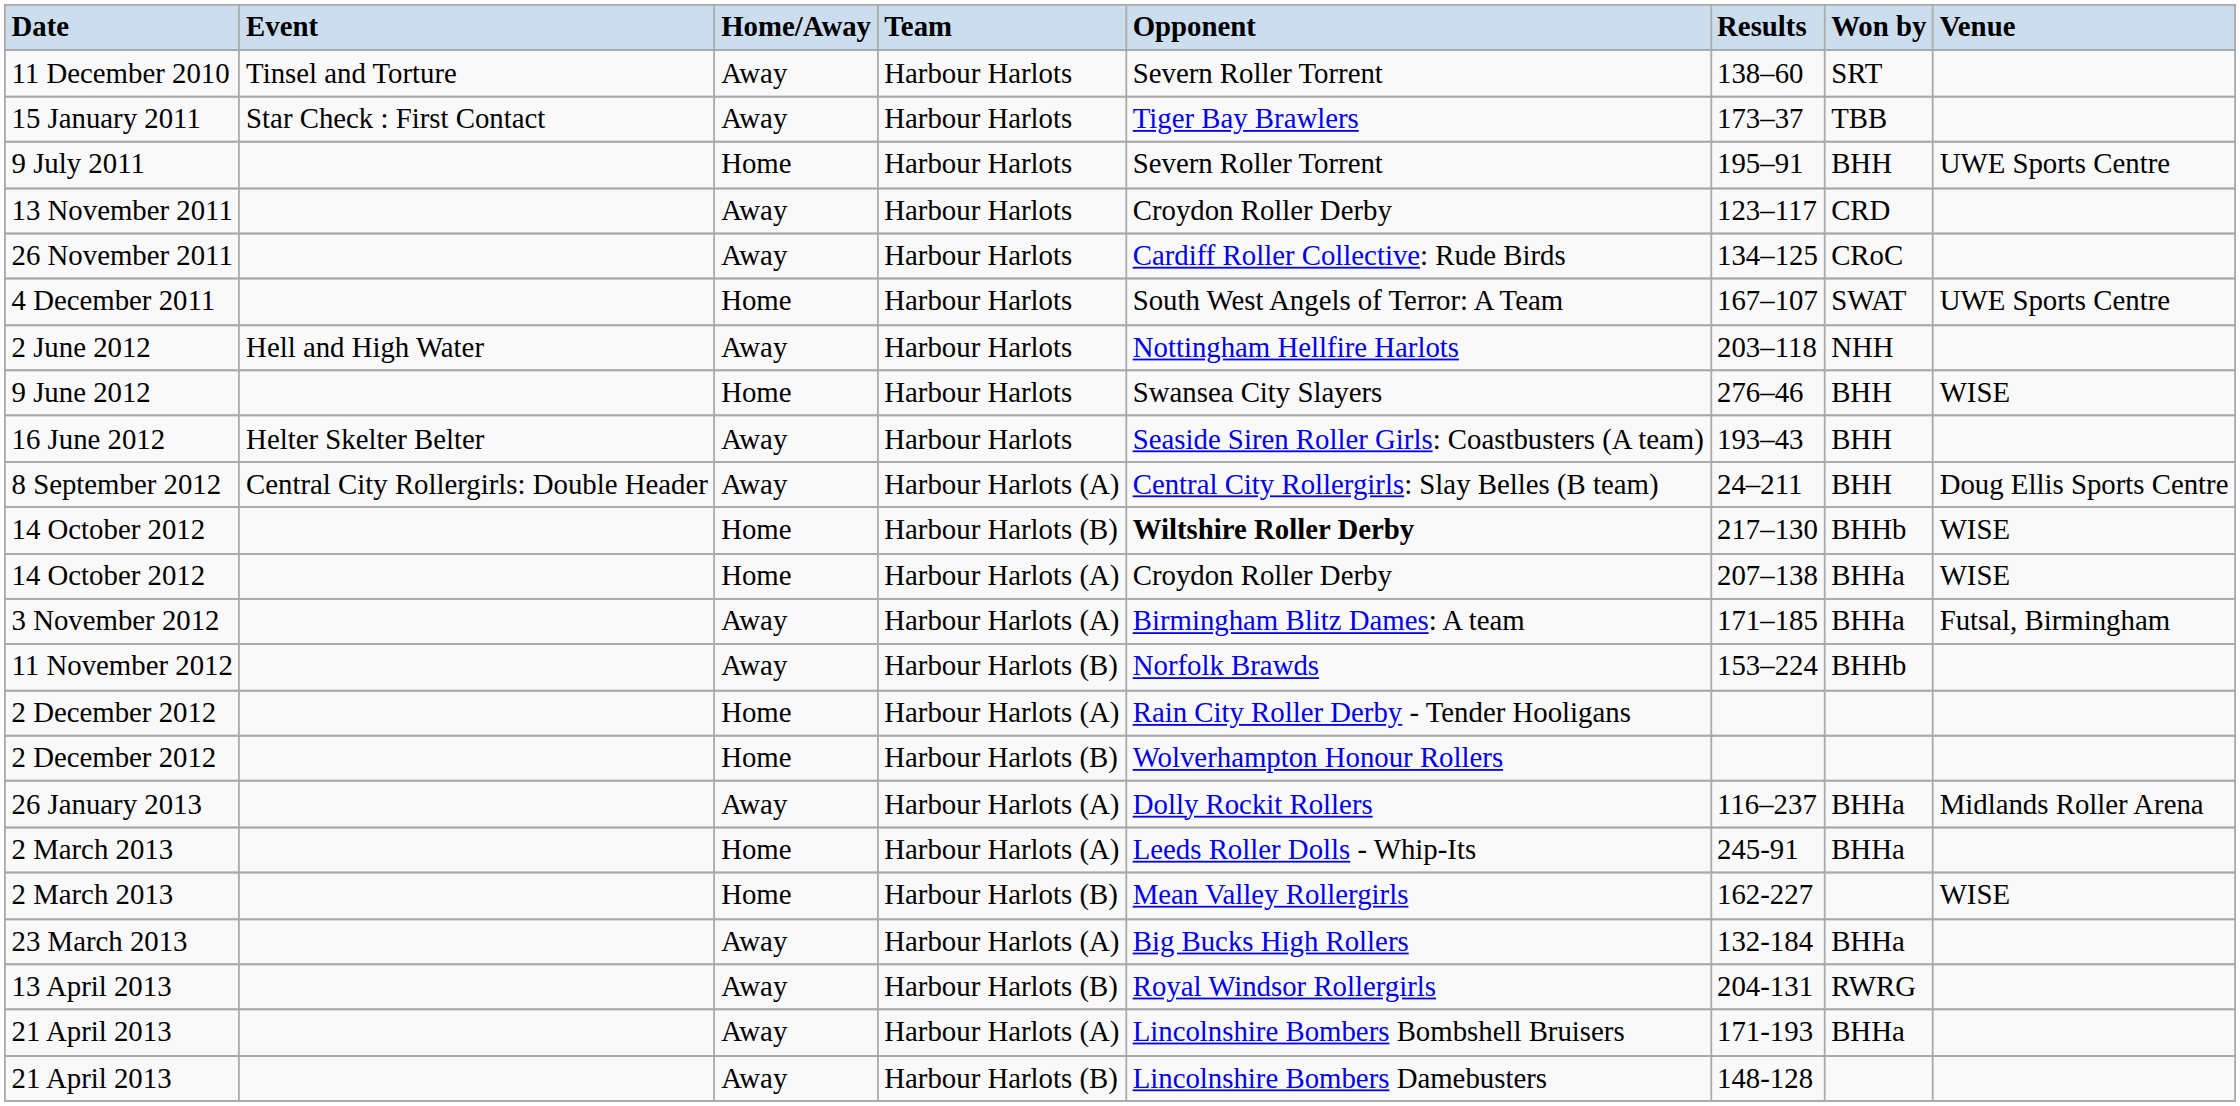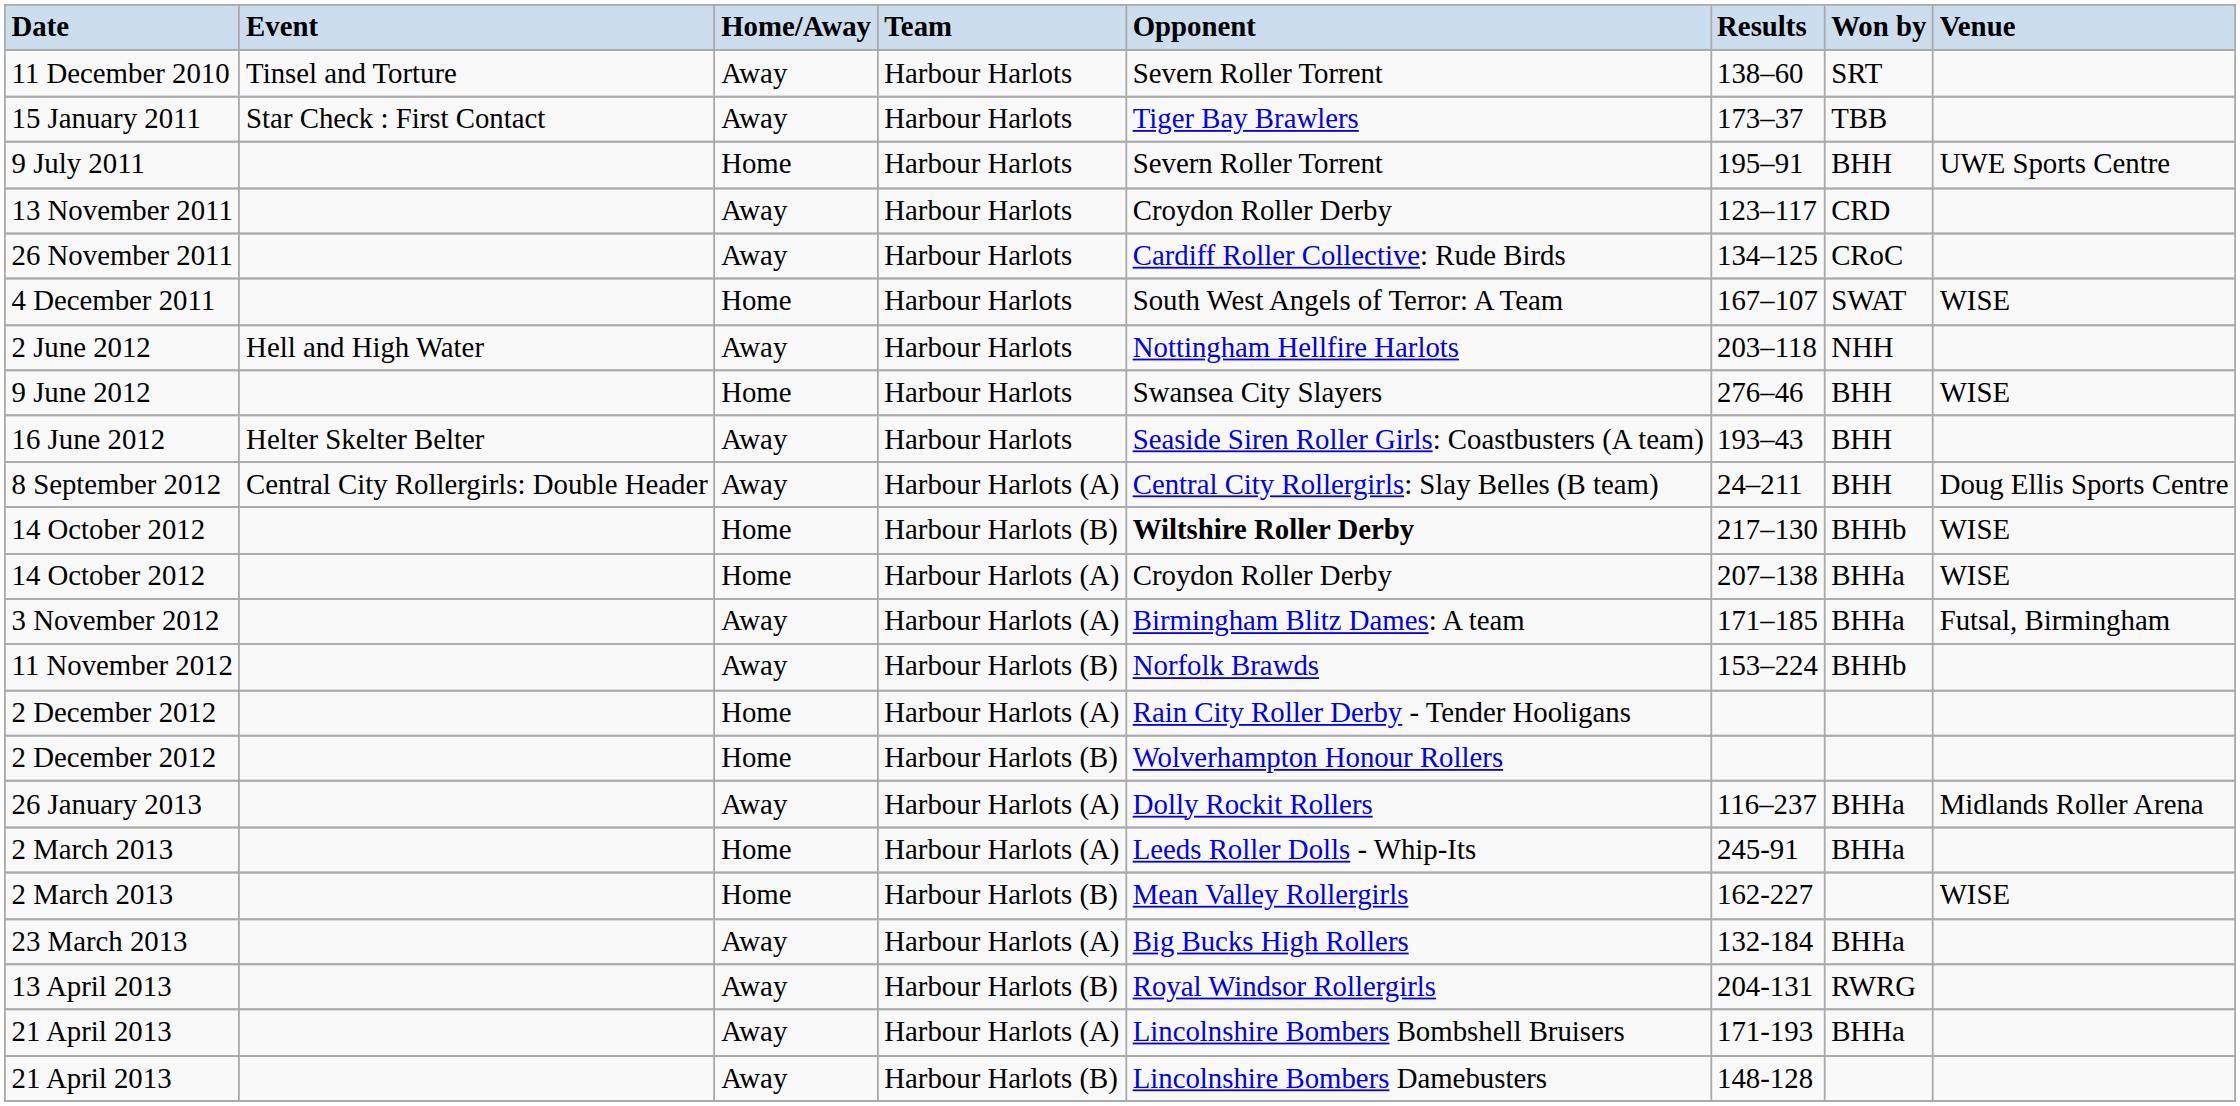4 December 2011 | Venue: UWE Sports Centre -> WISE
